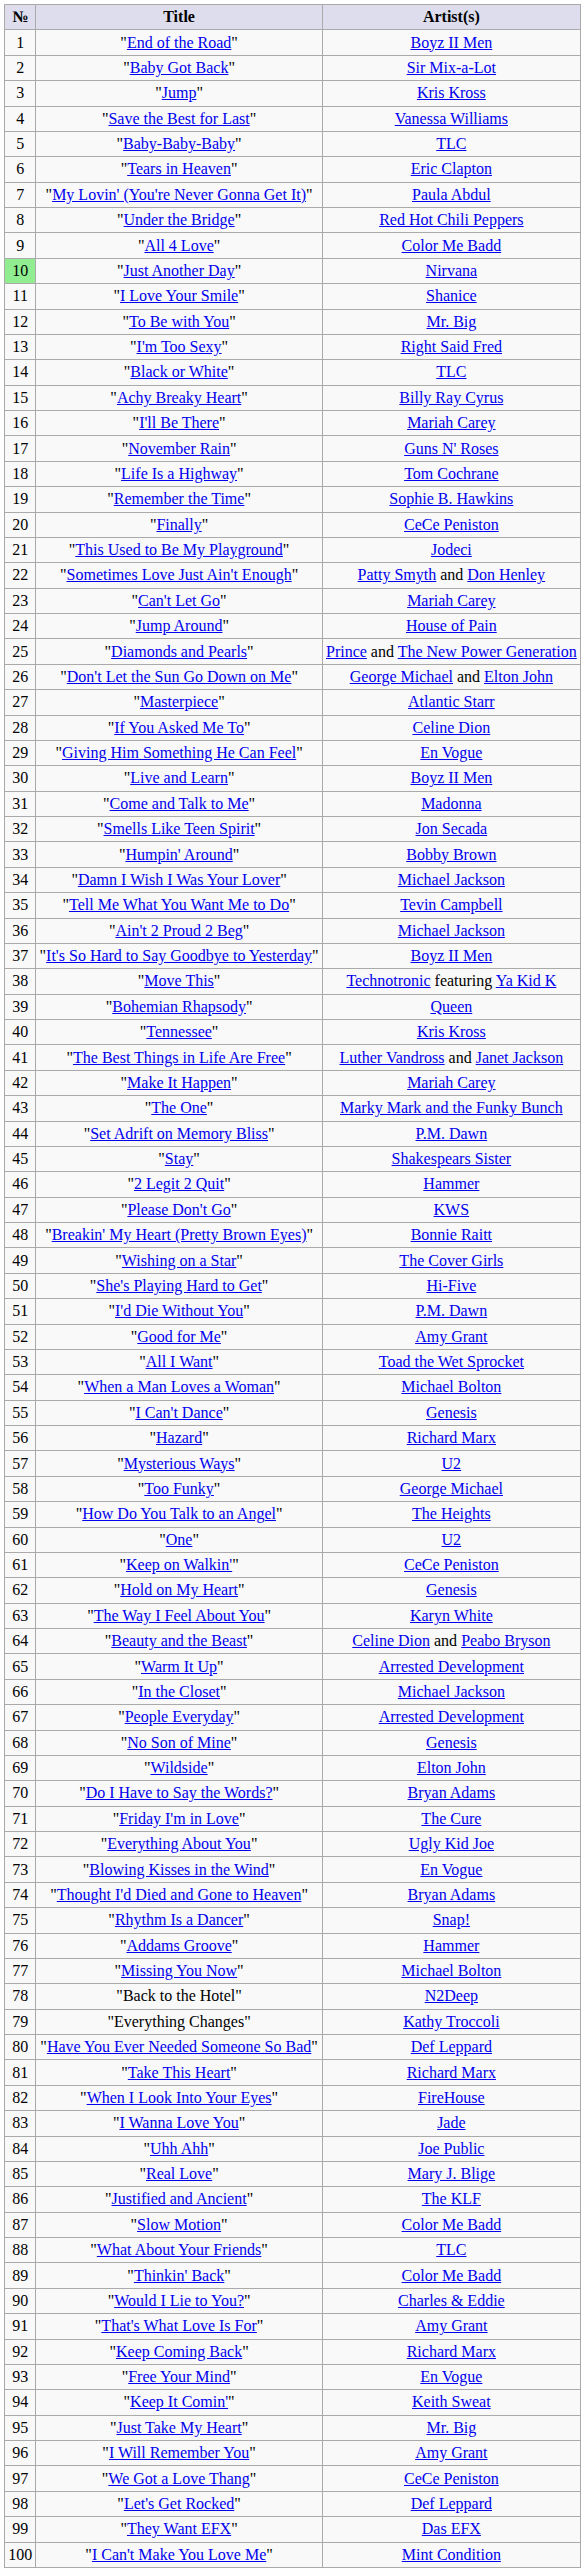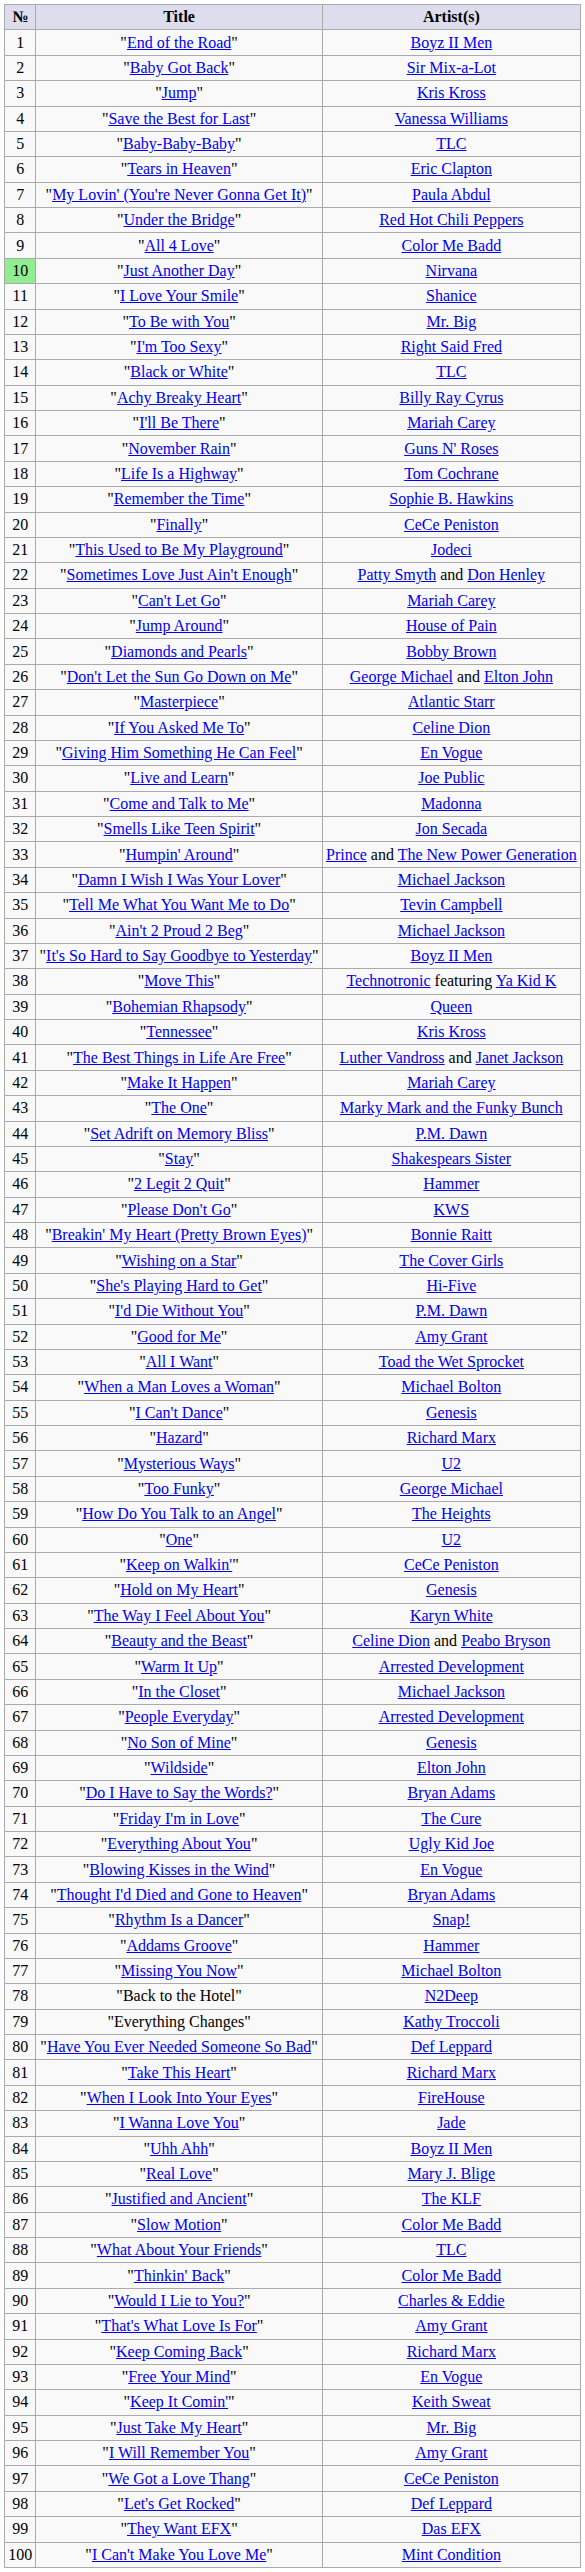"Diamonds and Pearls" | Artist(s): Prince and The New Power Generation -> Bobby Brown
"Live and Learn" | Artist(s): Boyz II Men -> Joe Public
"Humpin' Around" | Artist(s): Bobby Brown -> Prince and The New Power Generation
"Uhh Ahh" | Artist(s): Joe Public -> Boyz II Men
